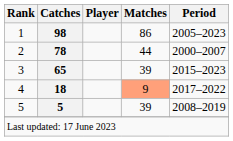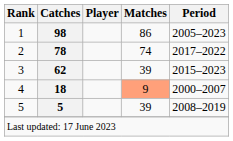2 | Matches: 44 -> 74
2 | Period: 2000–2007 -> 2017–2022
3 | Catches: 65 -> 62
4 | Period: 2017–2022 -> 2000–2007
